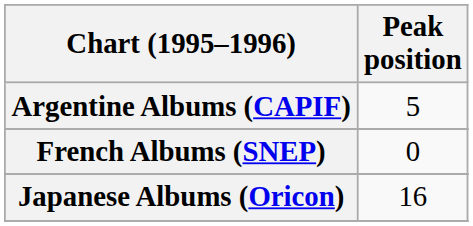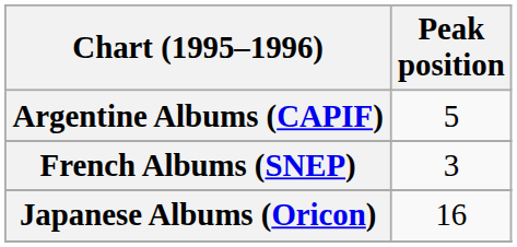French Albums (SNEP) | Peak position: 0 -> 3
